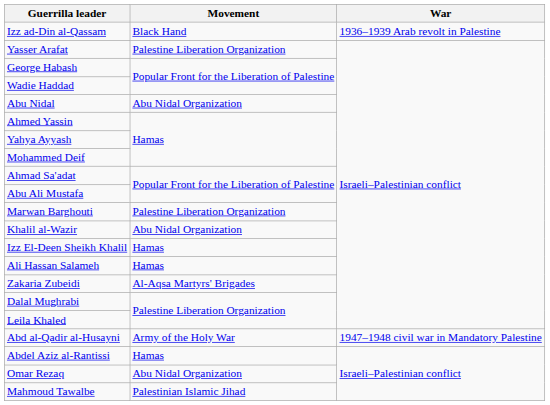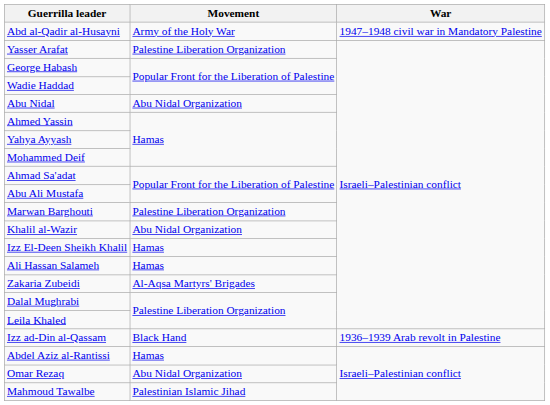rows swapped: Abd al-Qadir al-Husayni <-> Izz ad-Din al-Qassam
